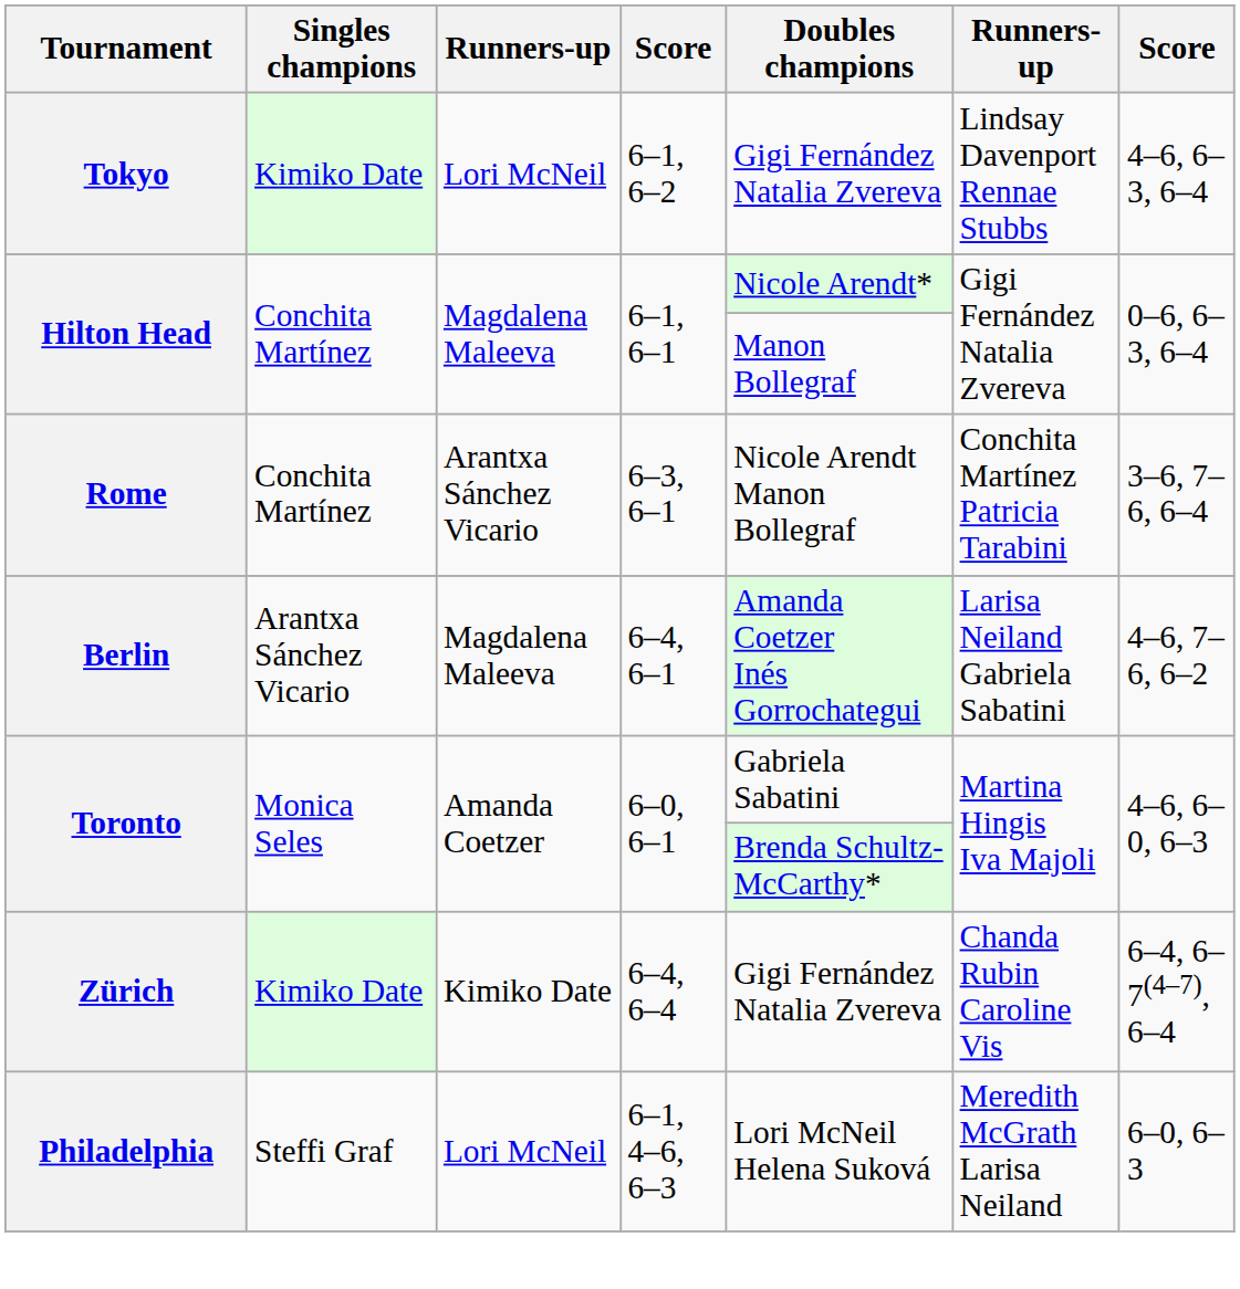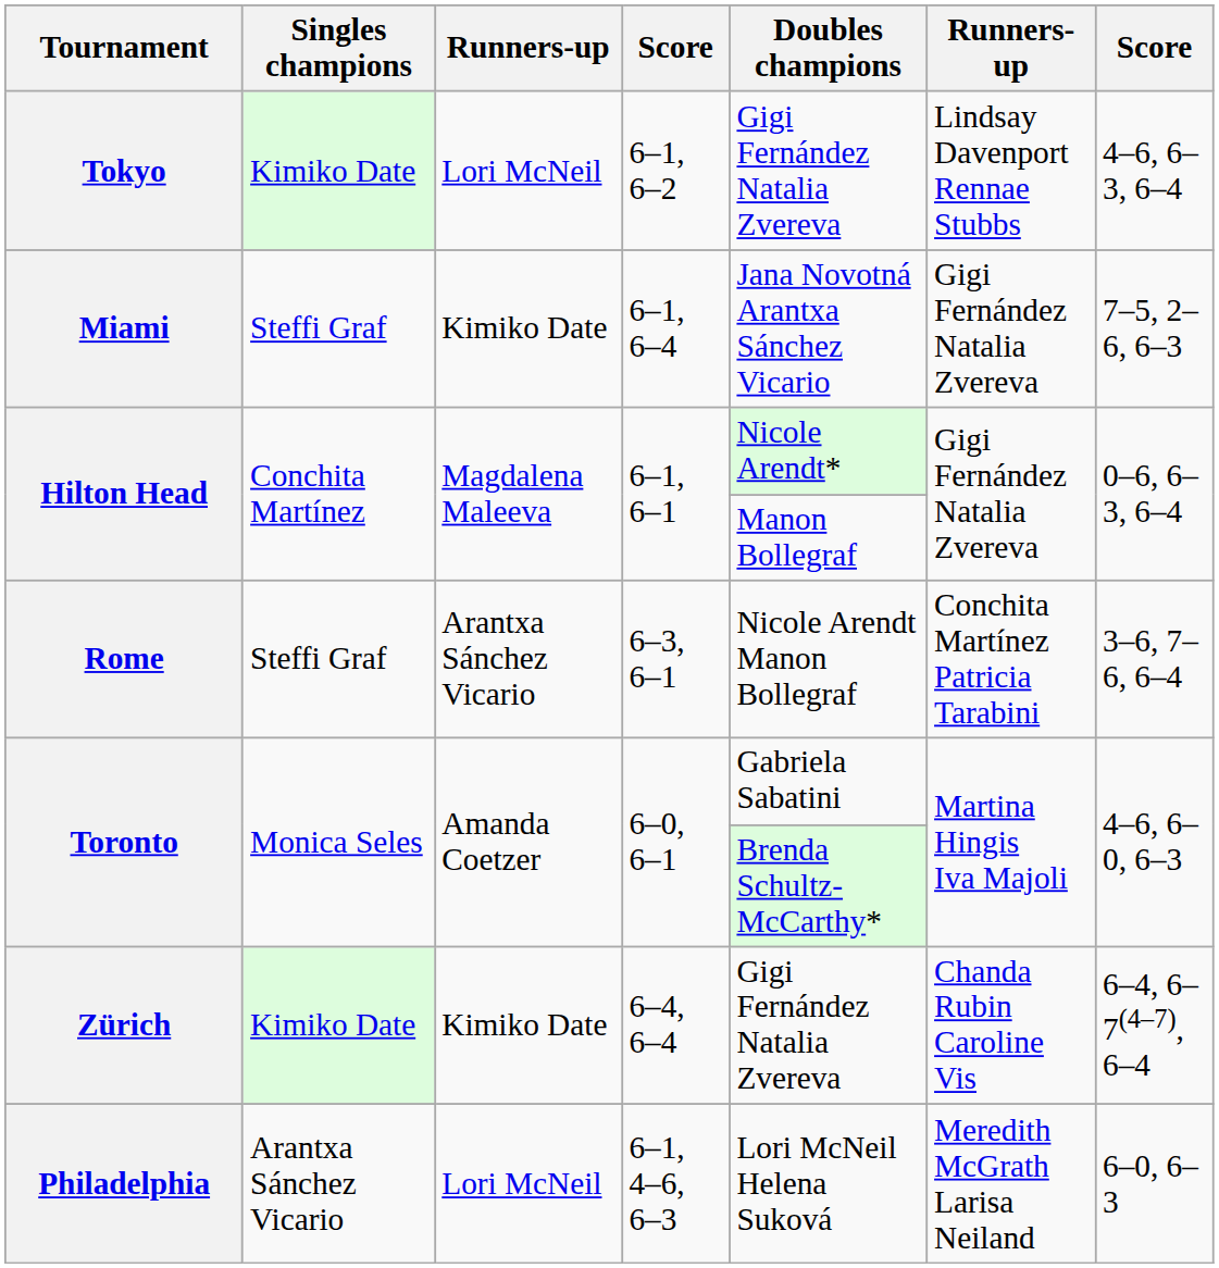+ row: Miami | Steffi Graf | Kimiko Date | 6–1, 6–4 | Jana Novotná Arantxa Sánchez Vicario | Gigi Fernández Natalia Zvereva | 7–5, 2–6, 6–3
Rome | Singles champions: Conchita Martínez -> Steffi Graf
- row: Berlin | Arantxa Sánchez Vicario | Magdalena Maleeva | 6–4, 6–1 | Amanda Coetzer Inés Gorrochategui | Larisa Neiland Gabriela Sabatini | 4–6, 7–6, 6–2
Philadelphia | Singles champions: Steffi Graf -> Arantxa Sánchez Vicario
